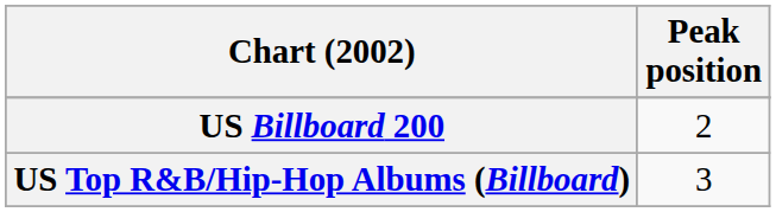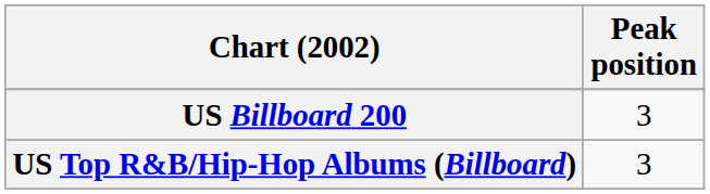US Billboard 200 | Peak position: 2 -> 3
